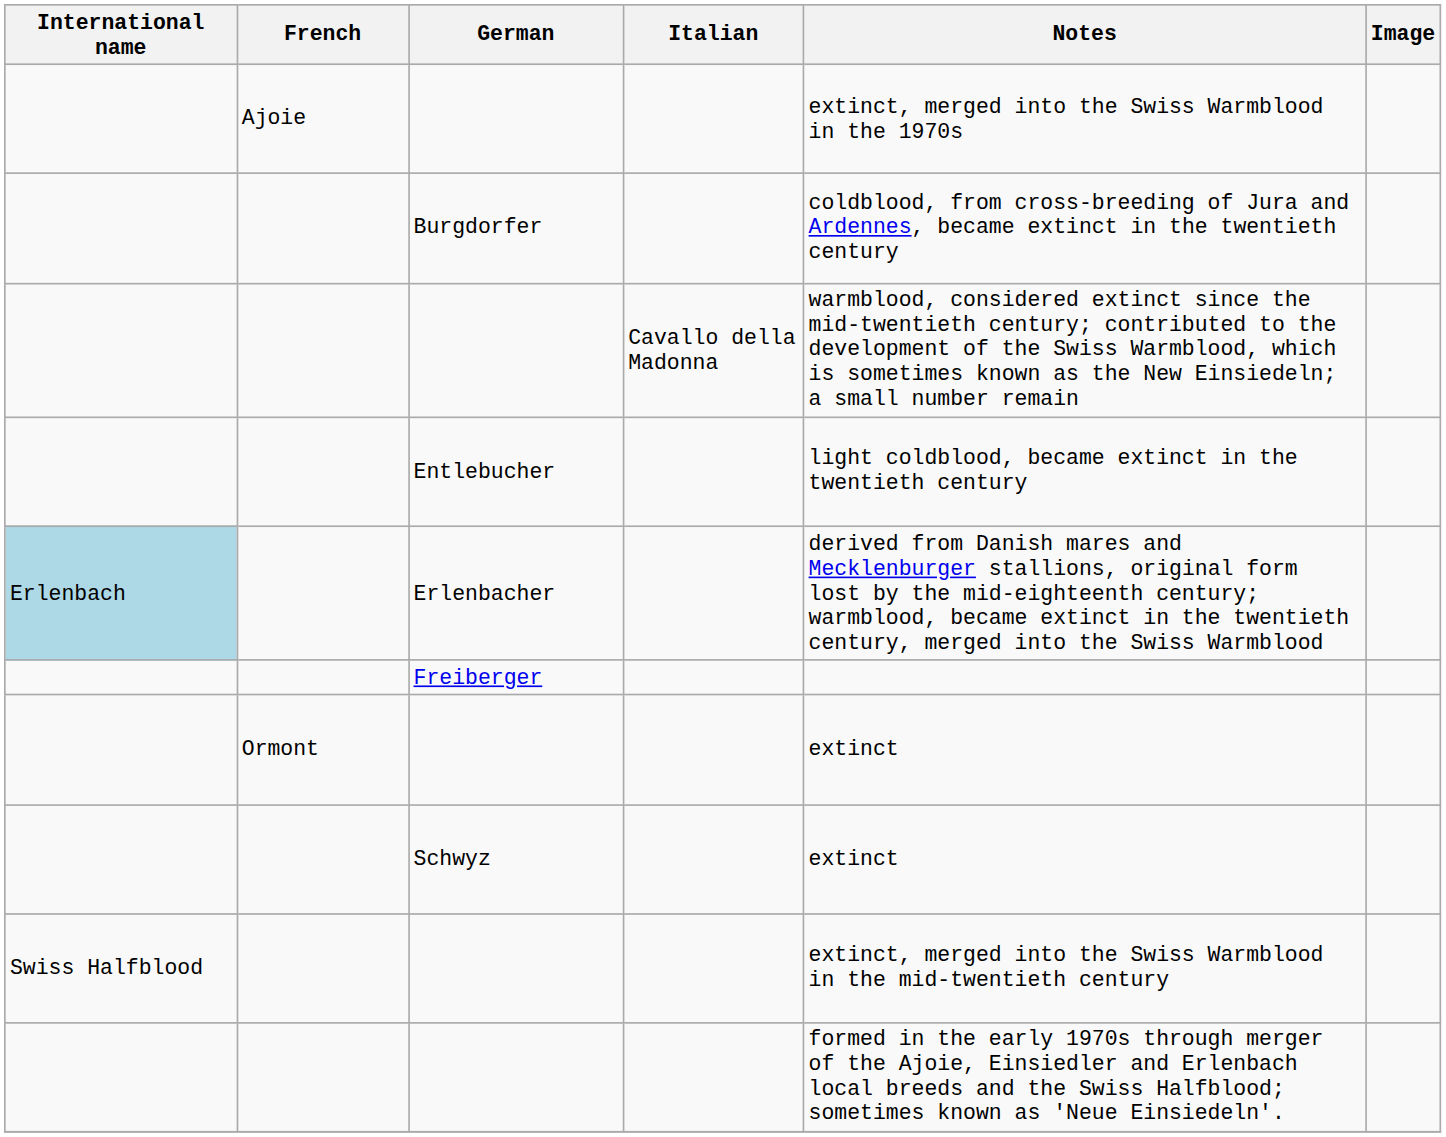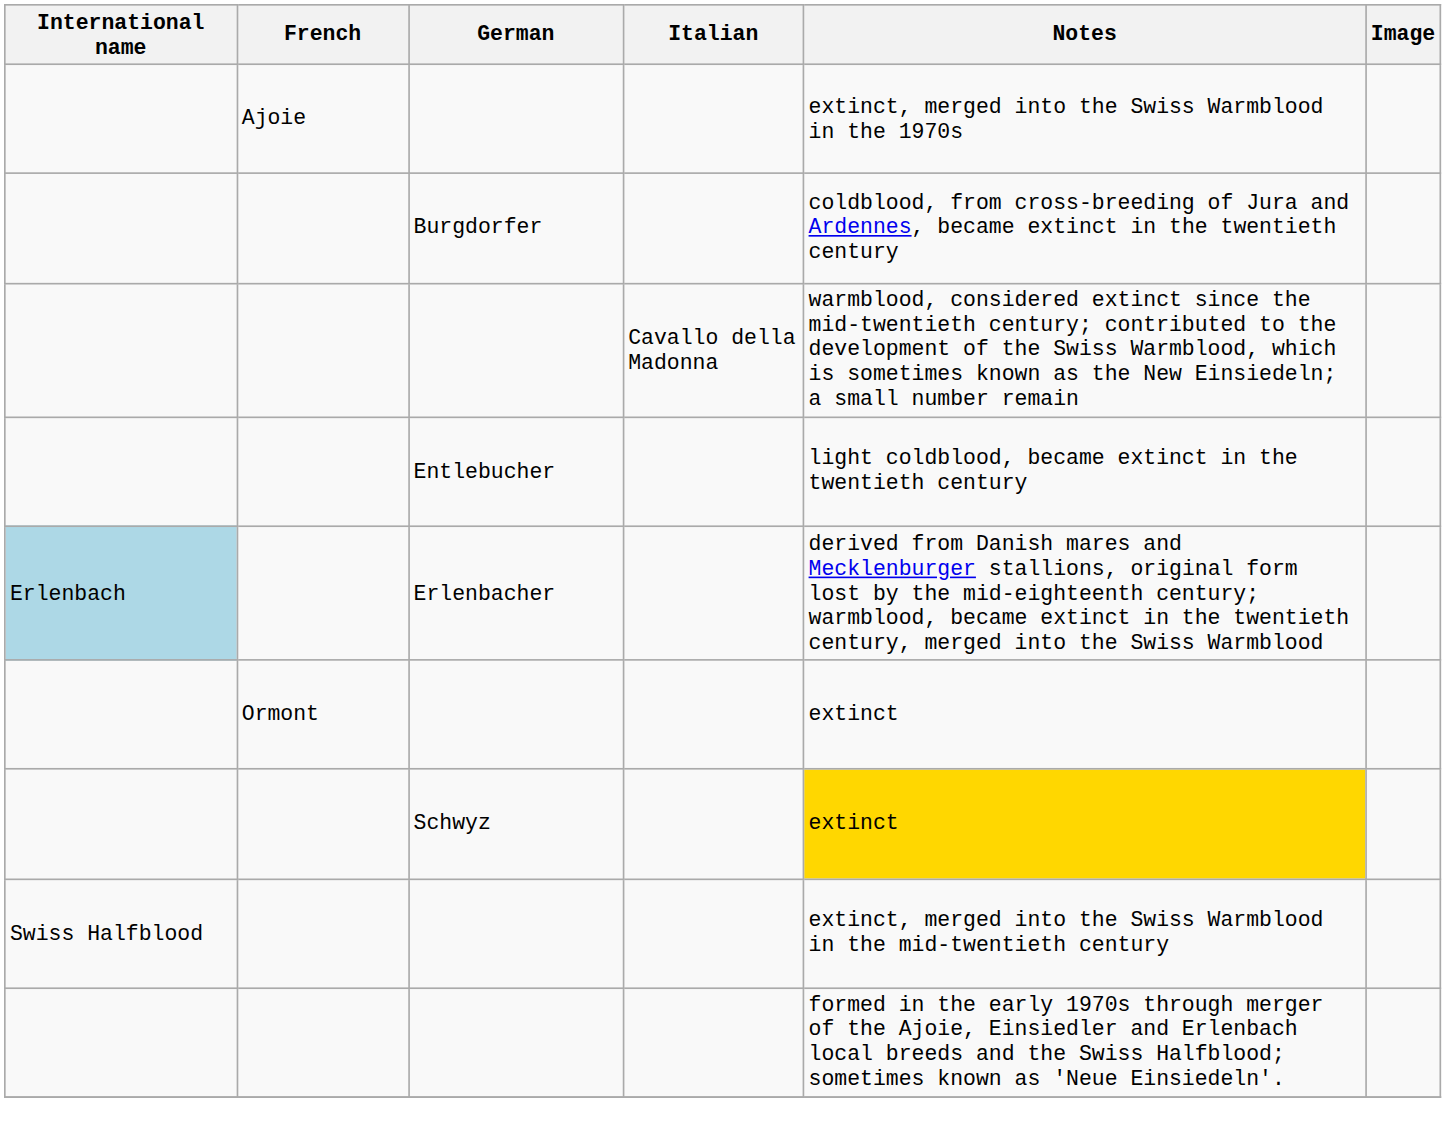- row: Freiberger
Schwyz | Notes: no background -> gold background
